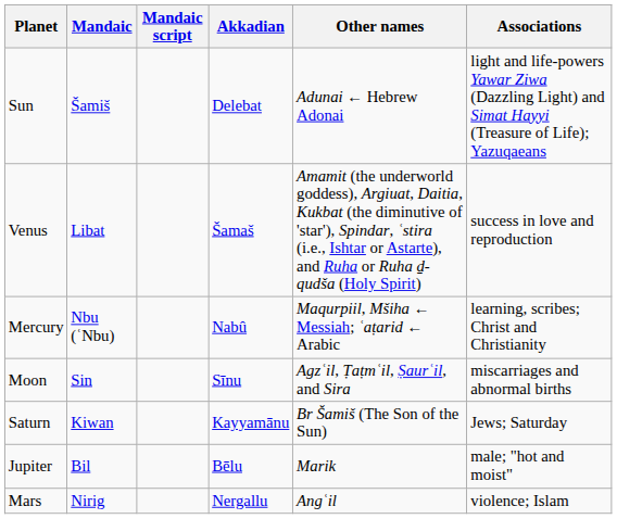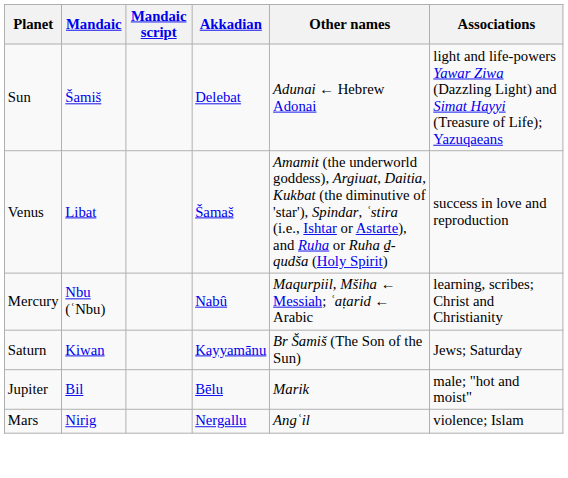- row: Moon | Sin | Sīnu | Agzʿil, Ṭaṭmʿil, Ṣaurʿil, and Sira | miscarriages and abnormal births
